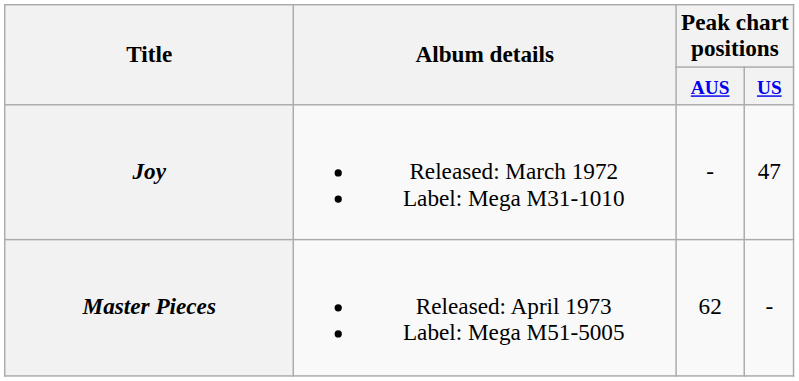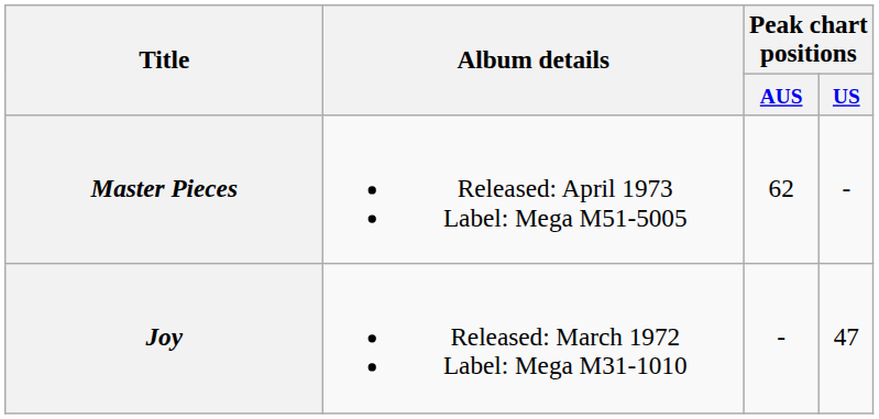rows swapped: Joy <-> Master Pieces
